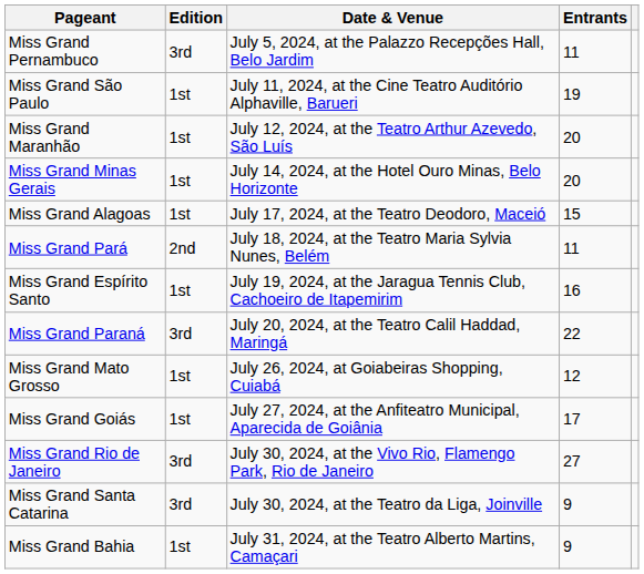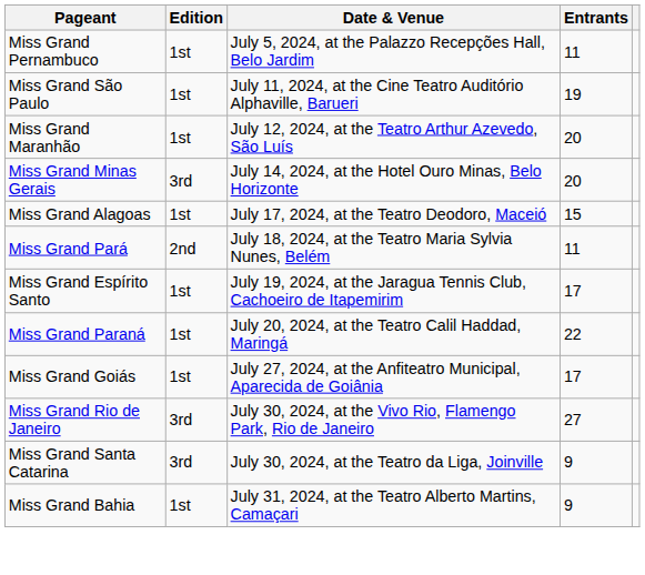Miss Grand Pernambuco | Edition: 3rd -> 1st
Miss Grand Minas Gerais | Edition: 1st -> 3rd
Miss Grand Espírito Santo | Entrants: 16 -> 17
Miss Grand Paraná | Edition: 3rd -> 1st
- row: Miss Grand Mato Grosso | 1st | July 26, 2024, at Goiabeiras Shopping, Cuiabá | 12
